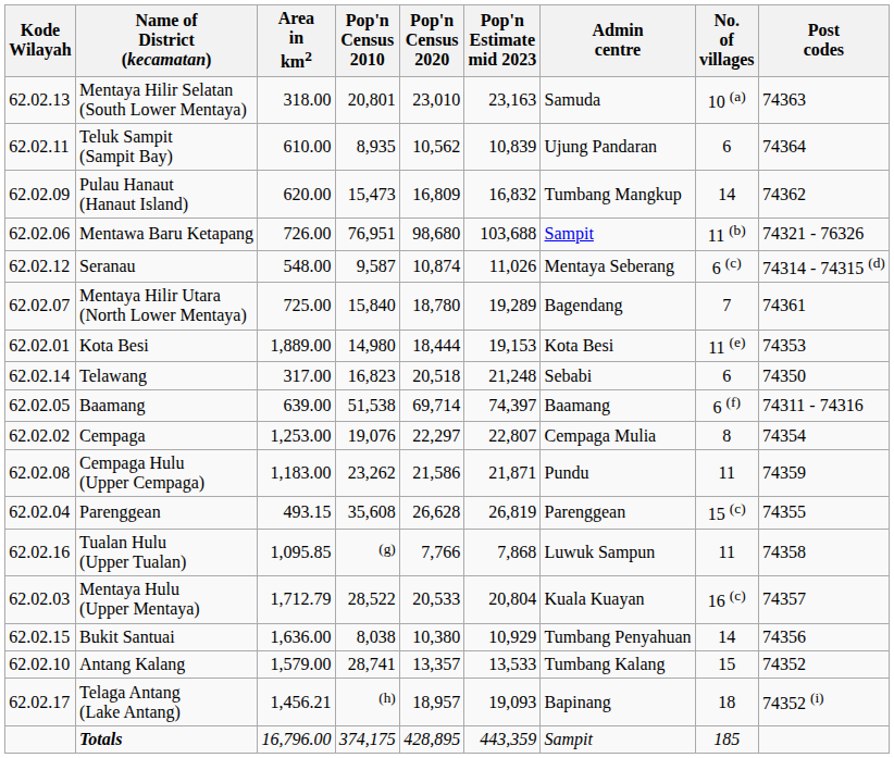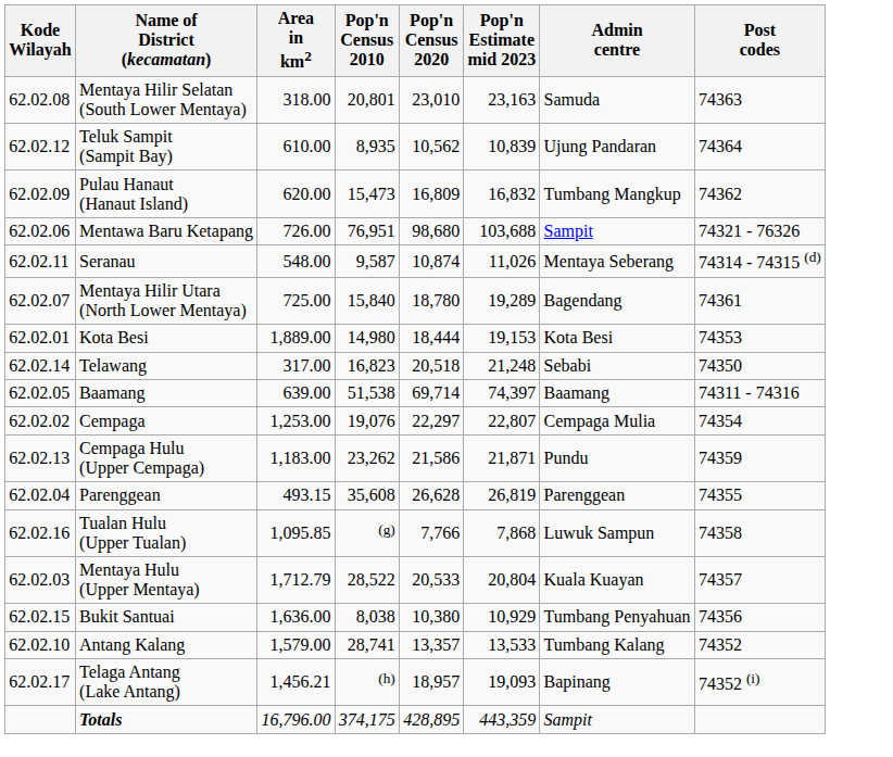- column: No. of villages | 10 (a) | 6 | 14 | 11 (b) | 6 (c) | 7 | 11 (e) | 6 | 6 (f) | 8 | 11 | 15 (c) | 11 | 16 (c) | 14 | 15 | 18 | 185
Mentaya Hilir Selatan (South Lower Mentaya) | Kode Wilayah: 62.02.13 -> 62.02.08
Teluk Sampit (Sampit Bay) | Kode Wilayah: 62.02.11 -> 62.02.12
Seranau | Kode Wilayah: 62.02.12 -> 62.02.11
Cempaga Hulu (Upper Cempaga) | Kode Wilayah: 62.02.08 -> 62.02.13
